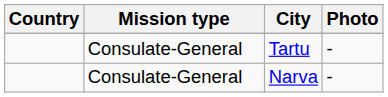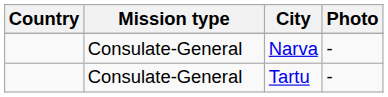rows swapped: Narva <-> Tartu
